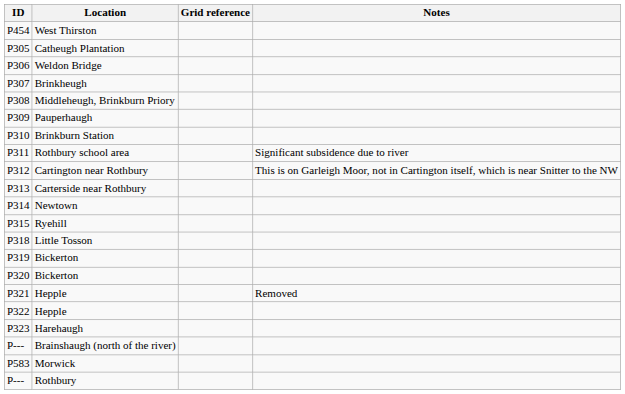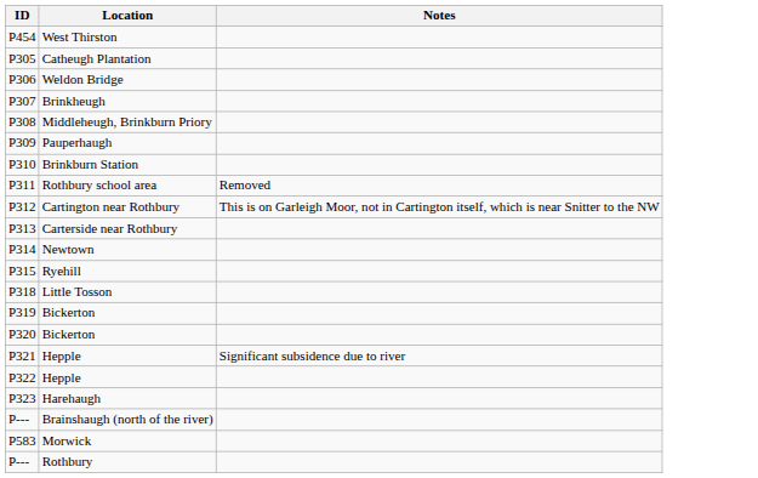- column: Grid reference
Rothbury school area | Notes: Significant subsidence due to river -> Removed
P321 / Hepple | Notes: Removed -> Significant subsidence due to river
